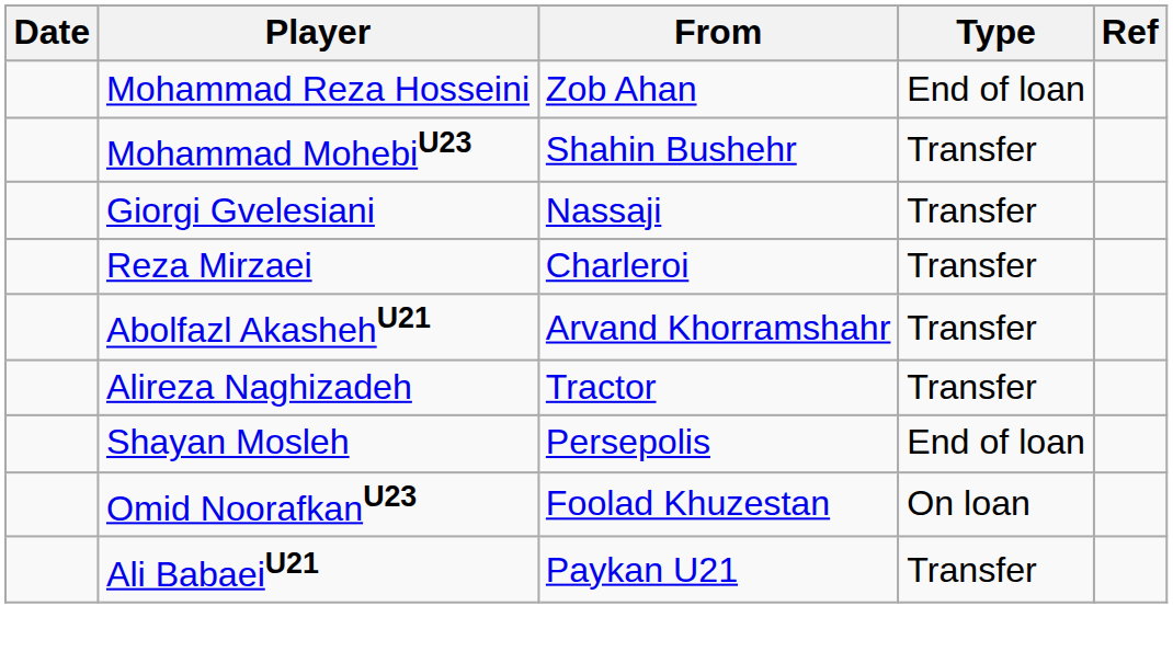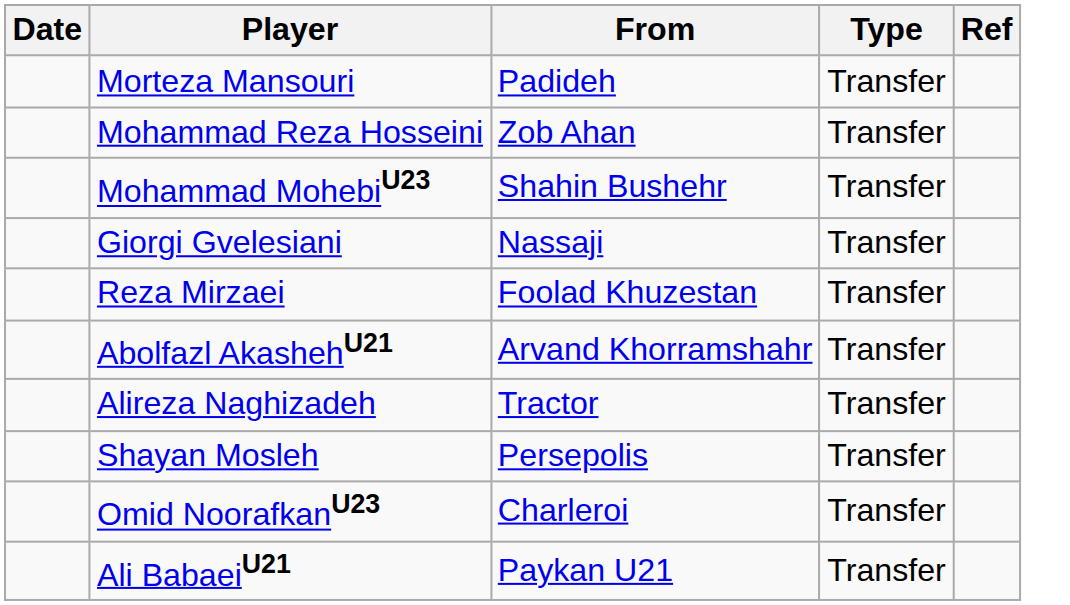+ row: Morteza Mansouri | Padideh | Transfer
Mohammad Reza Hosseini | Type: End of loan -> Transfer
Reza Mirzaei | From: Charleroi -> Foolad Khuzestan
Shayan Mosleh | Type: End of loan -> Transfer
Omid NoorafkanU23 | From: Foolad Khuzestan -> Charleroi
Omid NoorafkanU23 | Type: On loan -> Transfer
